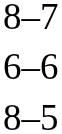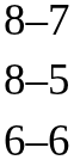rows swapped: 8–5 <-> 6–6
